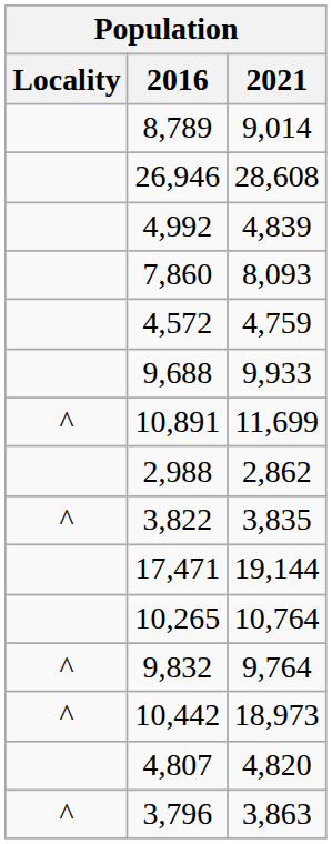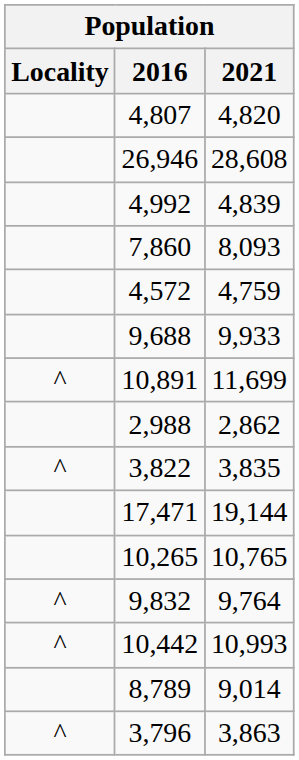rows swapped: 8,789 <-> 4,807
10,265 | 2021: 10,764 -> 10,765
10,442 | 2021: 18,973 -> 10,993
